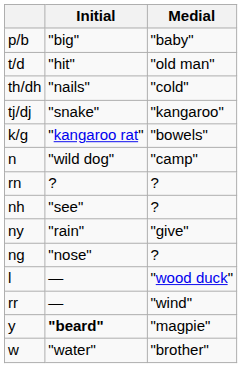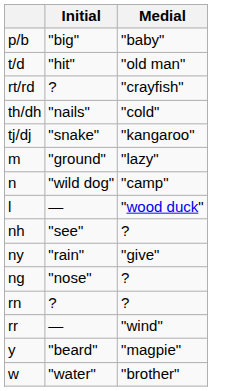+ row: rt/rd | ? | "crayfish"
- row: k/g | "kangaroo rat" | "bowels"
+ row: m | "ground" | "lazy"
rows swapped: rn <-> l
y | Initial: bold -> normal
